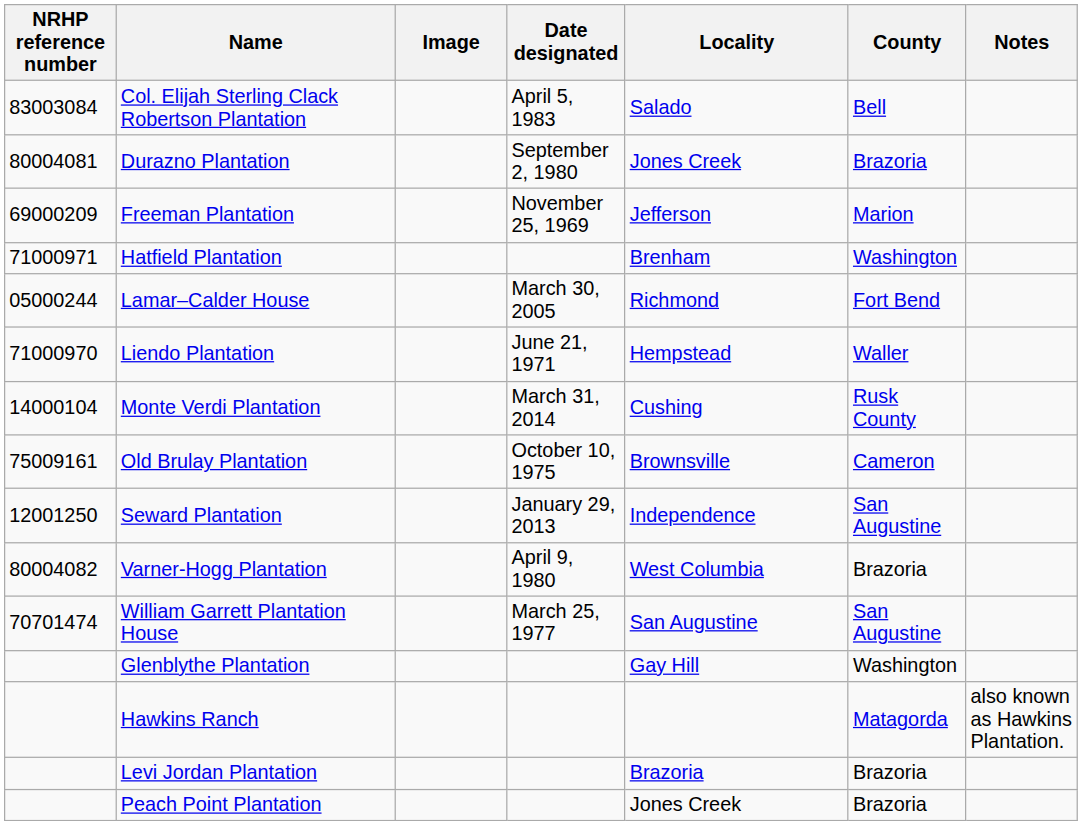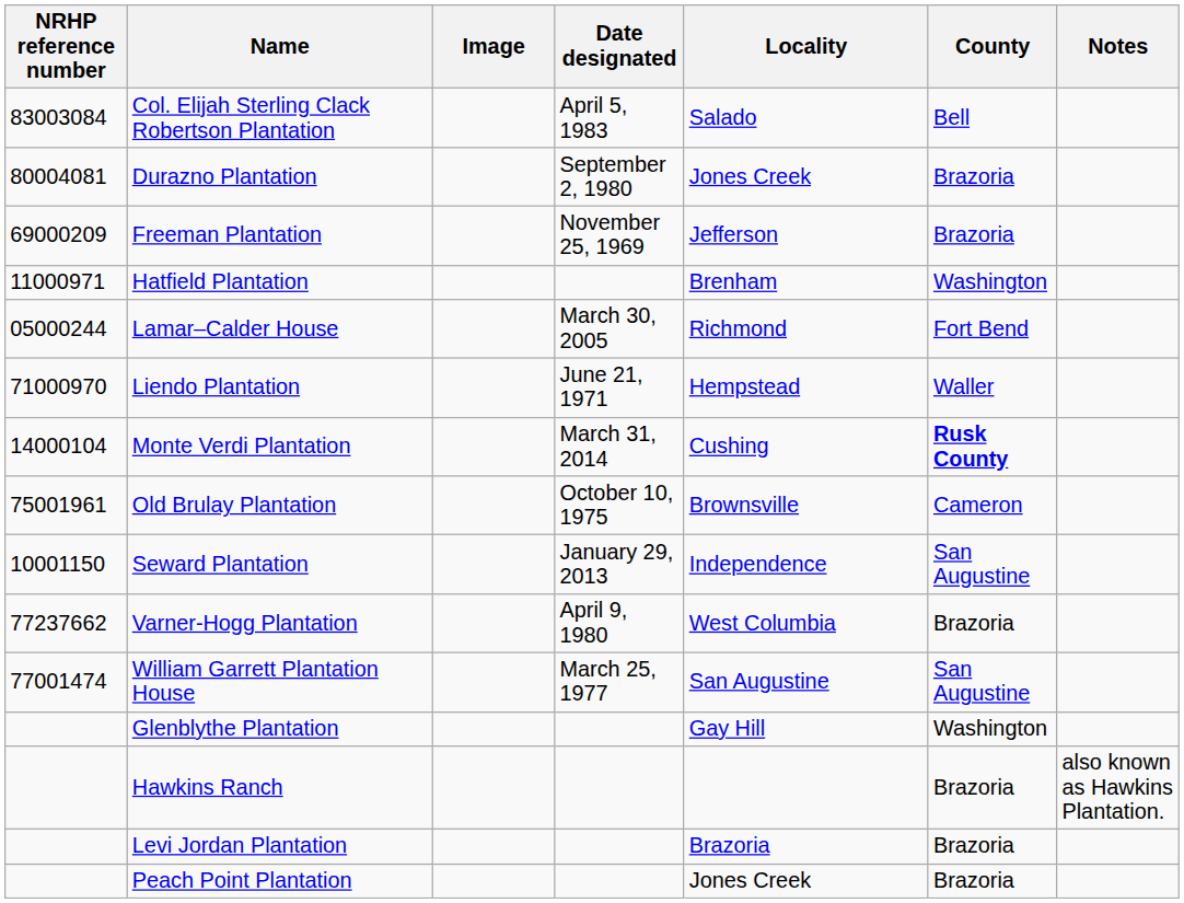Freeman Plantation | County: Marion -> Brazoria
Hatfield Plantation | NRHP reference number: 71000971 -> 11000971
Monte Verdi Plantation | County: normal -> bold
Old Brulay Plantation | NRHP reference number: 75009161 -> 75001961
Seward Plantation | NRHP reference number: 12001250 -> 10001150
Varner-Hogg Plantation | NRHP reference number: 80004082 -> 77237662
William Garrett Plantation House | NRHP reference number: 70701474 -> 77001474
Hawkins Ranch | County: Matagorda -> Brazoria
